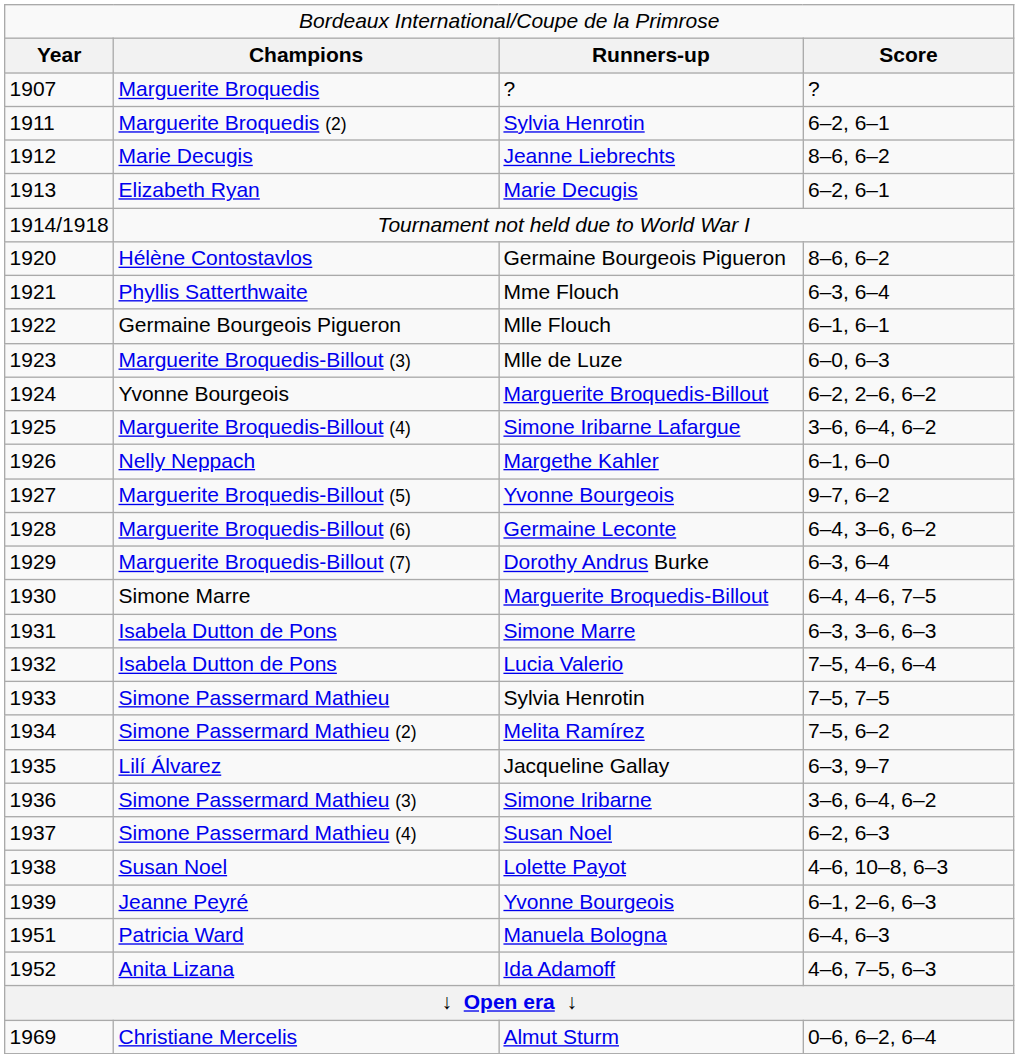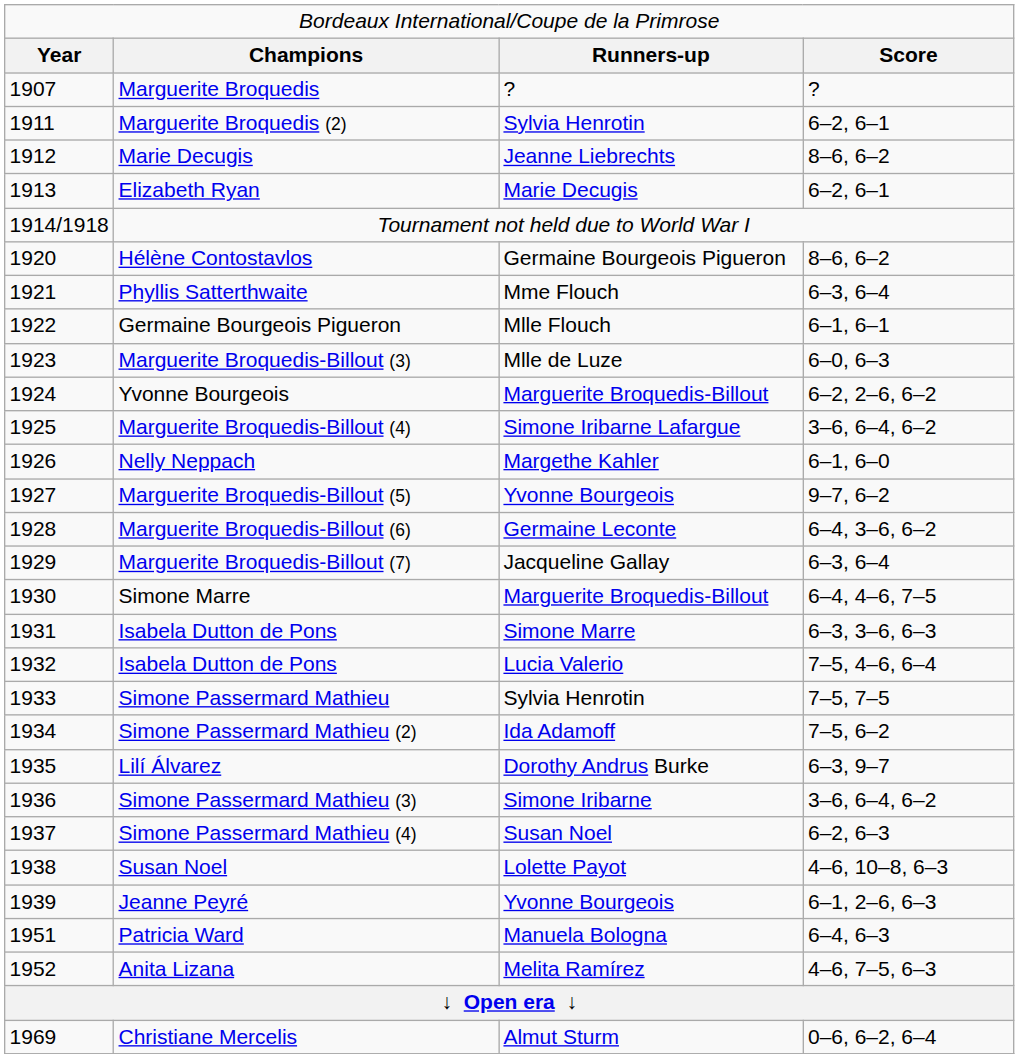Marguerite Broquedis-Billout (7) | column 3: Dorothy Andrus Burke -> Jacqueline Gallay
Simone Passermard Mathieu (2) | column 3: Melita Ramírez -> Ida Adamoff
Lilí Álvarez | column 3: Jacqueline Gallay -> Dorothy Andrus Burke
Anita Lizana | column 3: Ida Adamoff -> Melita Ramírez
